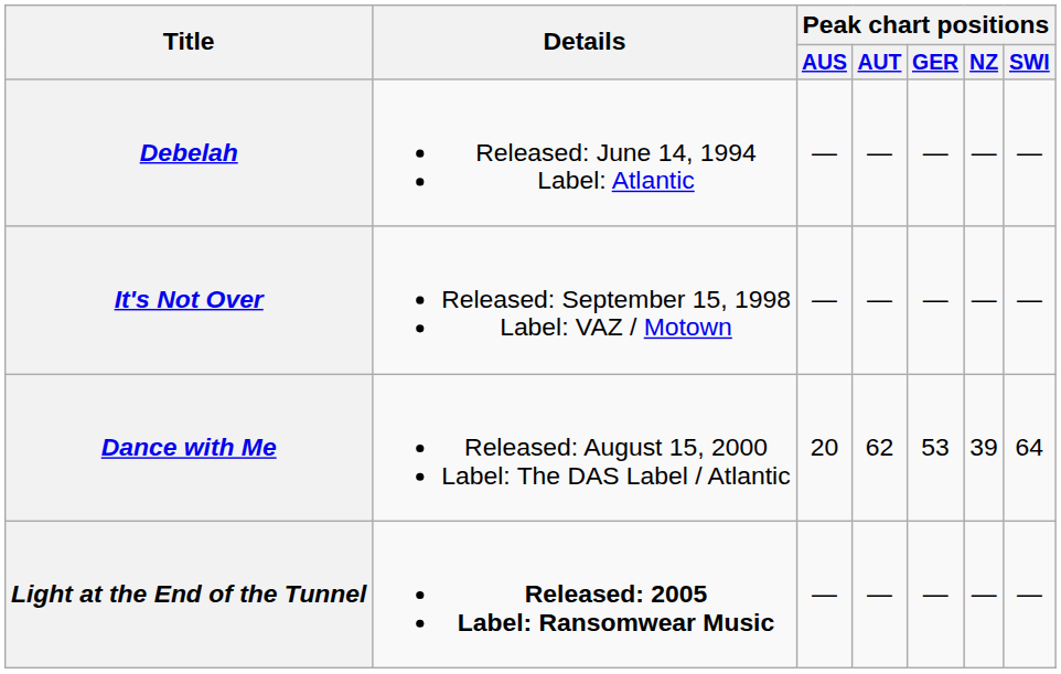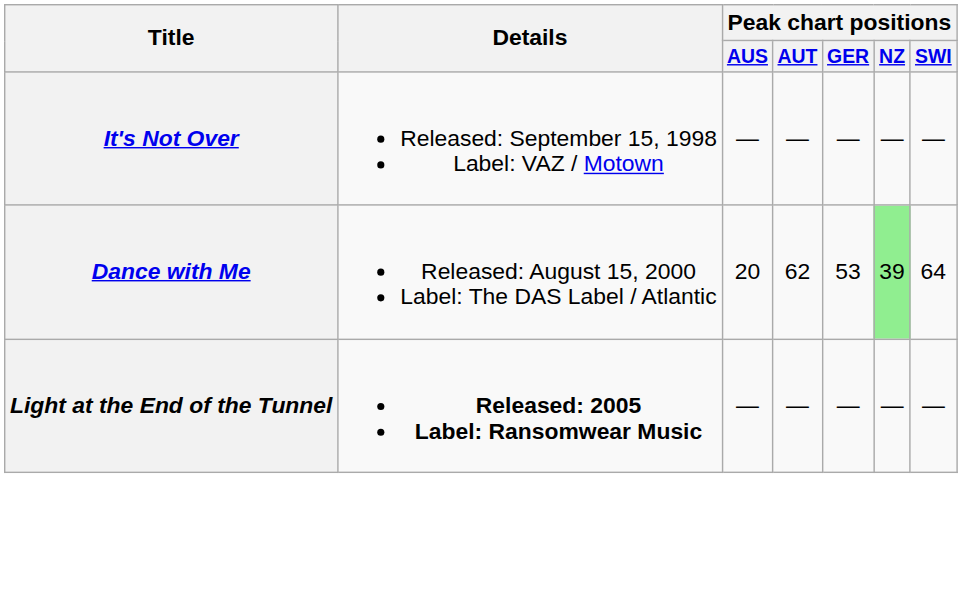- row: Debelah | Released: June 14, 1994 Label: Atlantic | — | — | — | — | —
Dance with Me | Peak chart positions / NZ: no background -> lightgreen background
